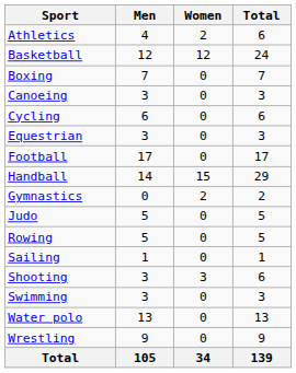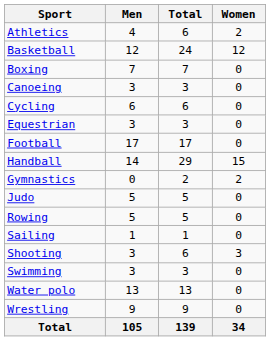columns swapped: Women <-> Total
